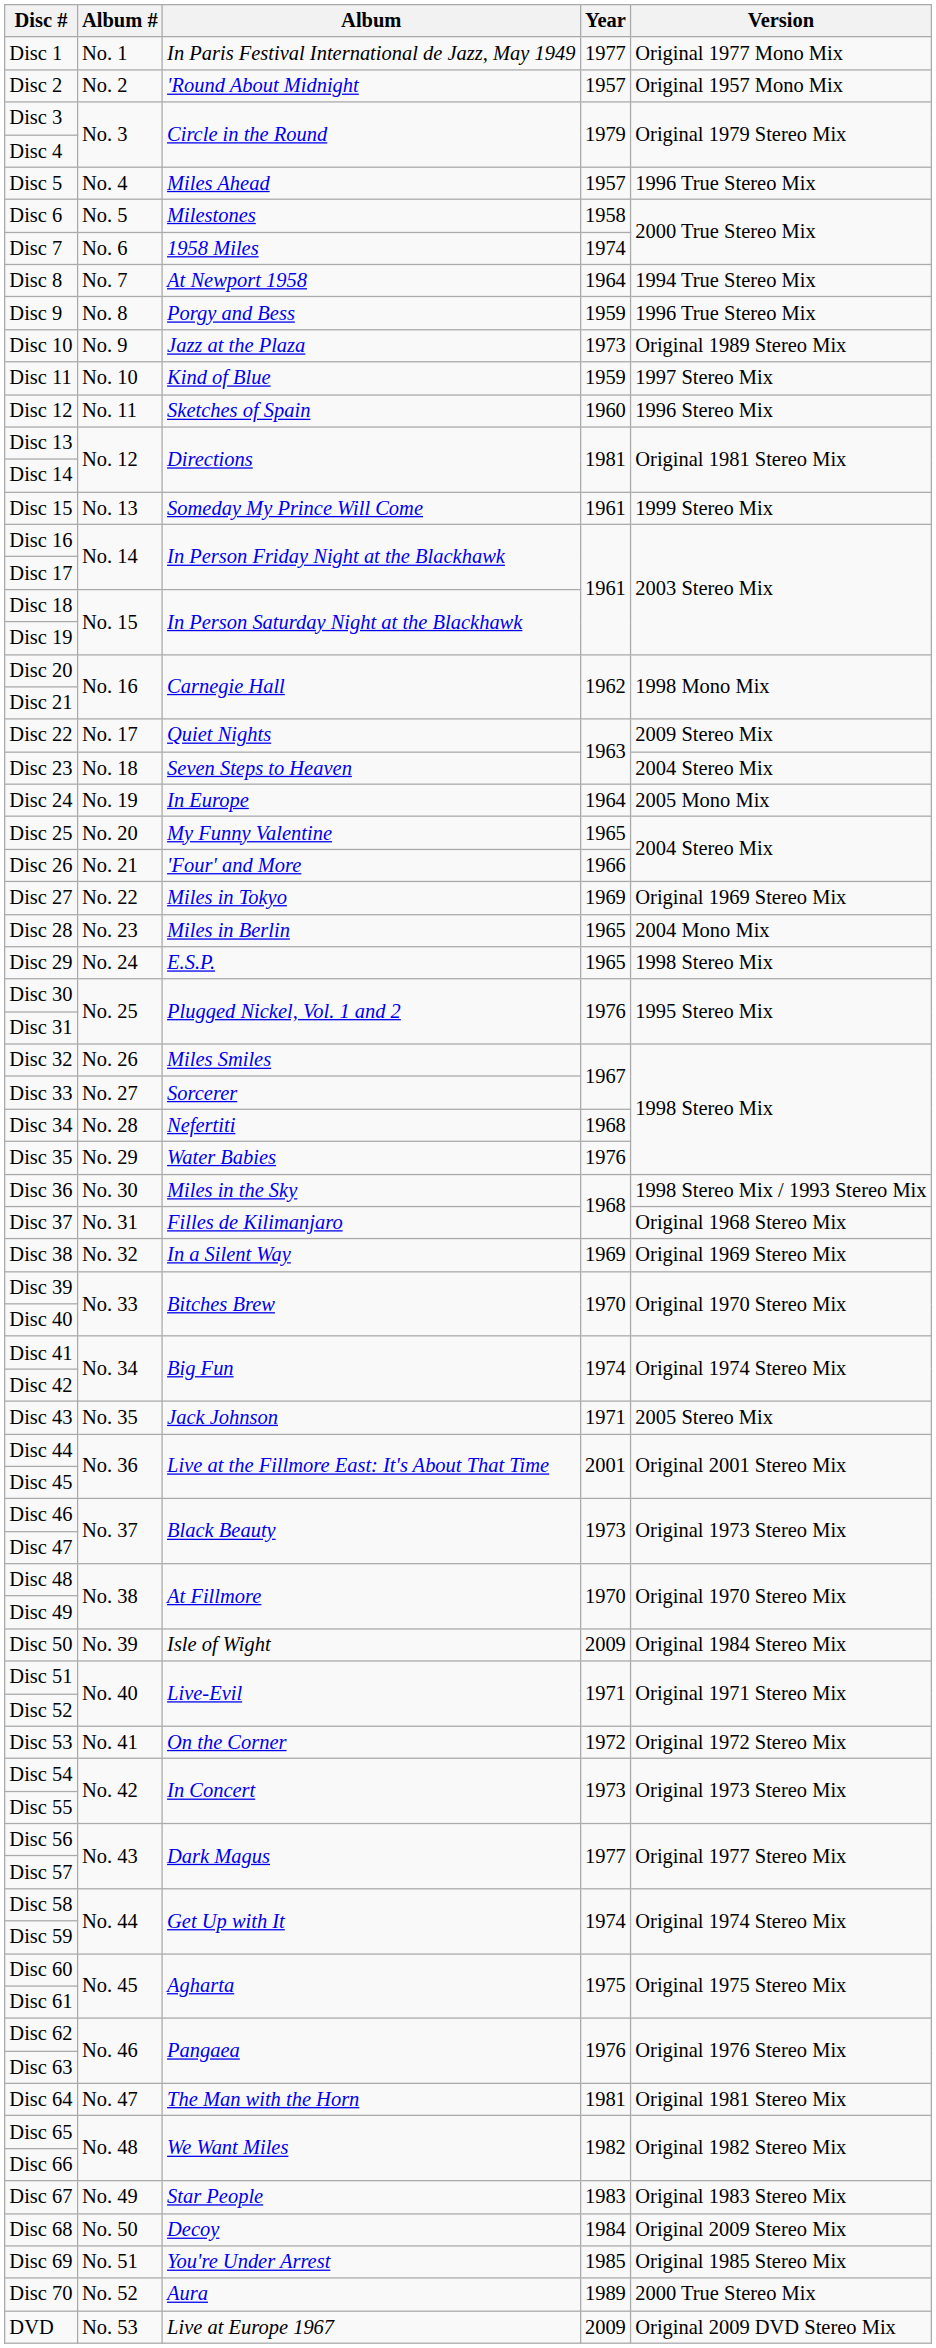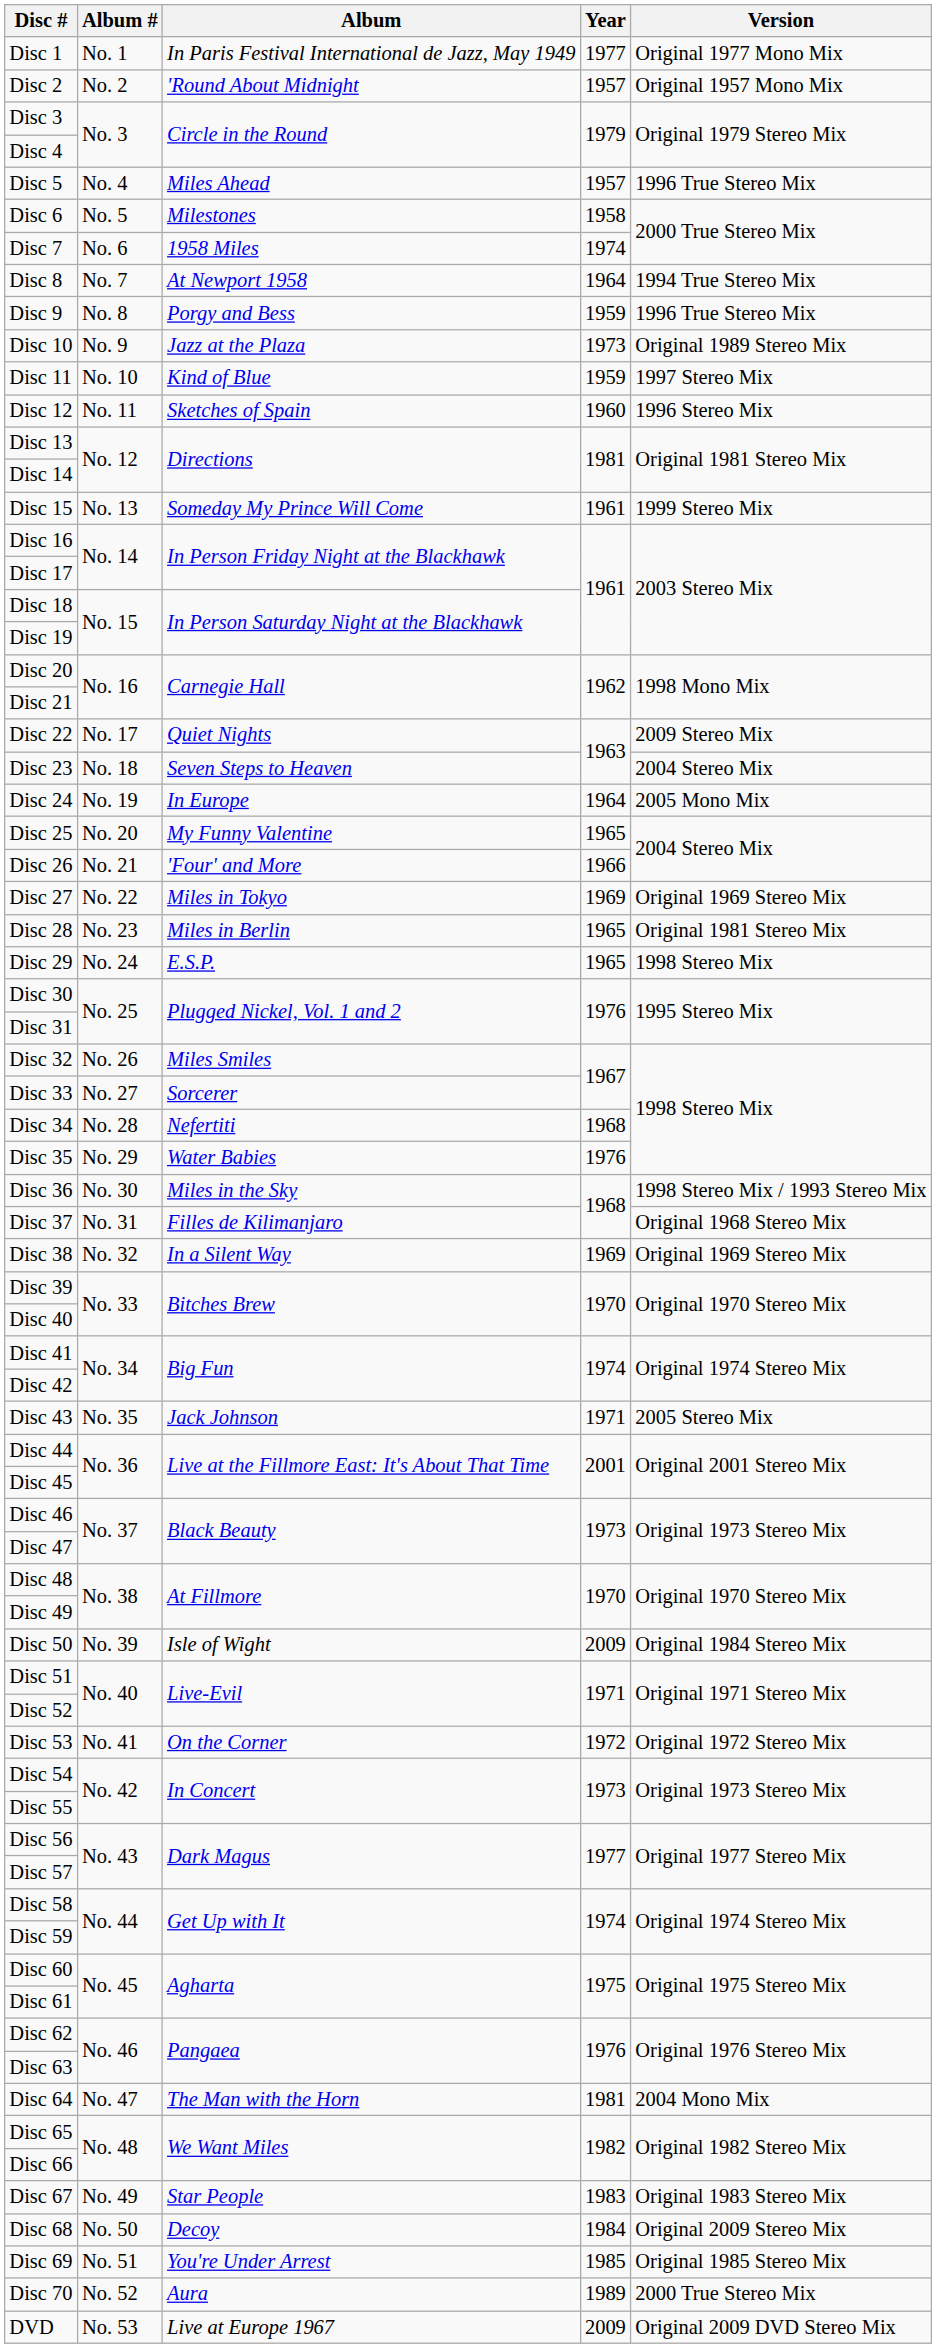Disc 28 | Version: 2004 Mono Mix -> Original 1981 Stereo Mix
Disc 64 | Version: Original 1981 Stereo Mix -> 2004 Mono Mix
